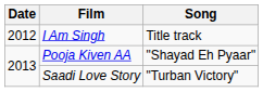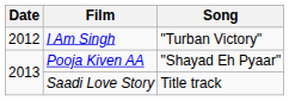I Am Singh | Song: Title track -> "Turban Victory"
Saadi Love Story | Song: "Turban Victory" -> Title track
